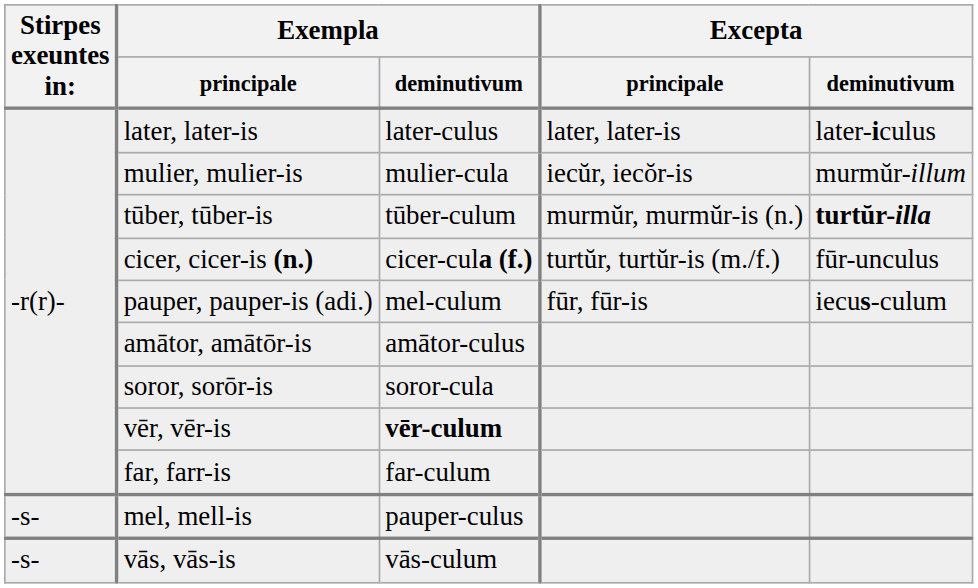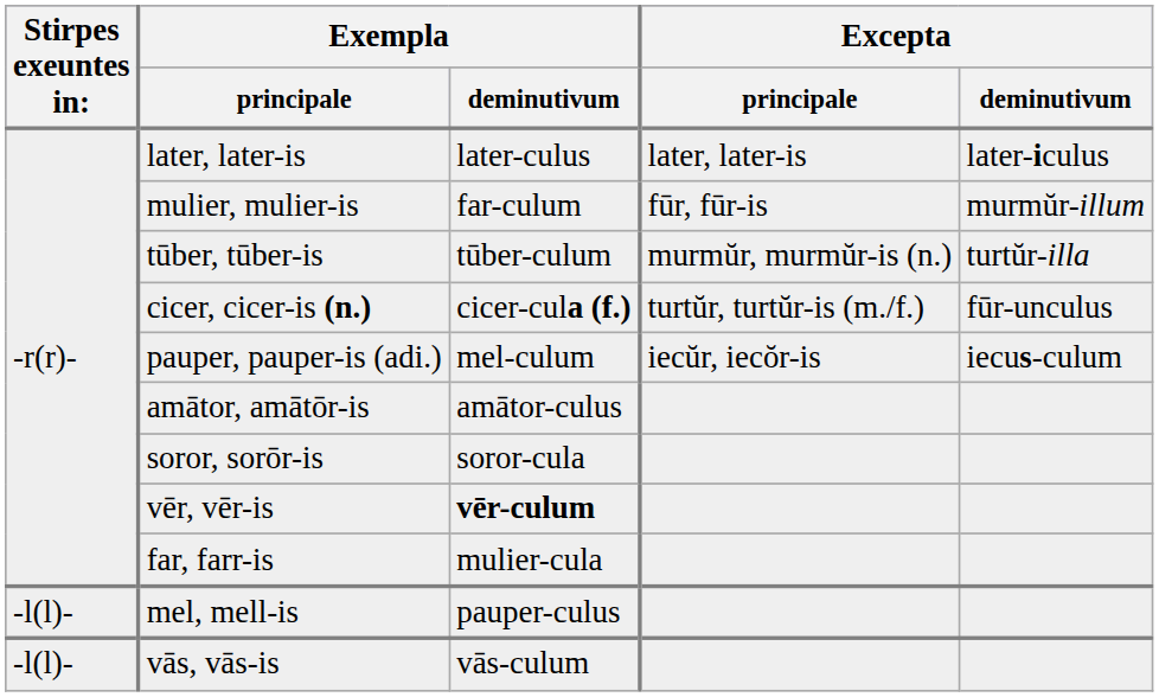mulier, mulier-is | Exempla / deminutivum: mulier-cula -> far-culum
mulier, mulier-is | Excepta / principale: iecŭr, iecŏr-is -> fūr, fūr-is
tūber, tūber-is | Excepta / deminutivum: bold -> normal
pauper, pauper-is (adi.) | Excepta / principale: fūr, fūr-is -> iecŭr, iecŏr-is
far, farr-is | Exempla / deminutivum: far-culum -> mulier-cula
mel, mell-is | Stirpes exeuntes in:: -s- -> -l(l)-
vās, vās-is | Stirpes exeuntes in:: -s- -> -l(l)-
